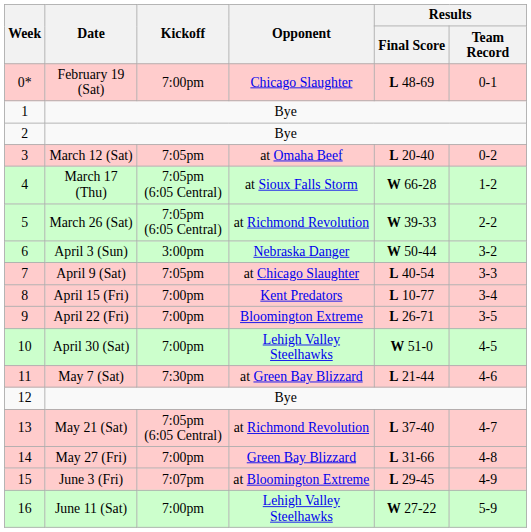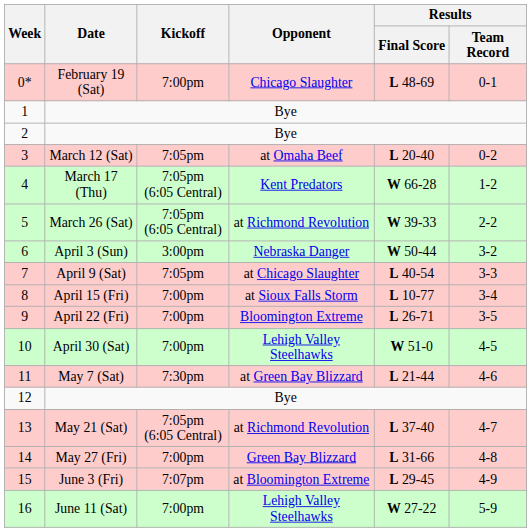4 | Opponent: at Sioux Falls Storm -> Kent Predators
8 | Opponent: Kent Predators -> at Sioux Falls Storm
